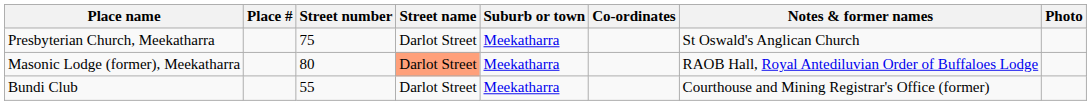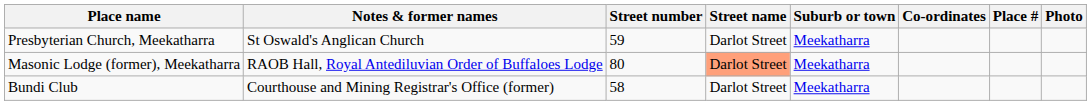columns swapped: Place # <-> Notes & former names
Presbyterian Church, Meekatharra | Street number: 75 -> 59
Bundi Club | Street number: 55 -> 58
